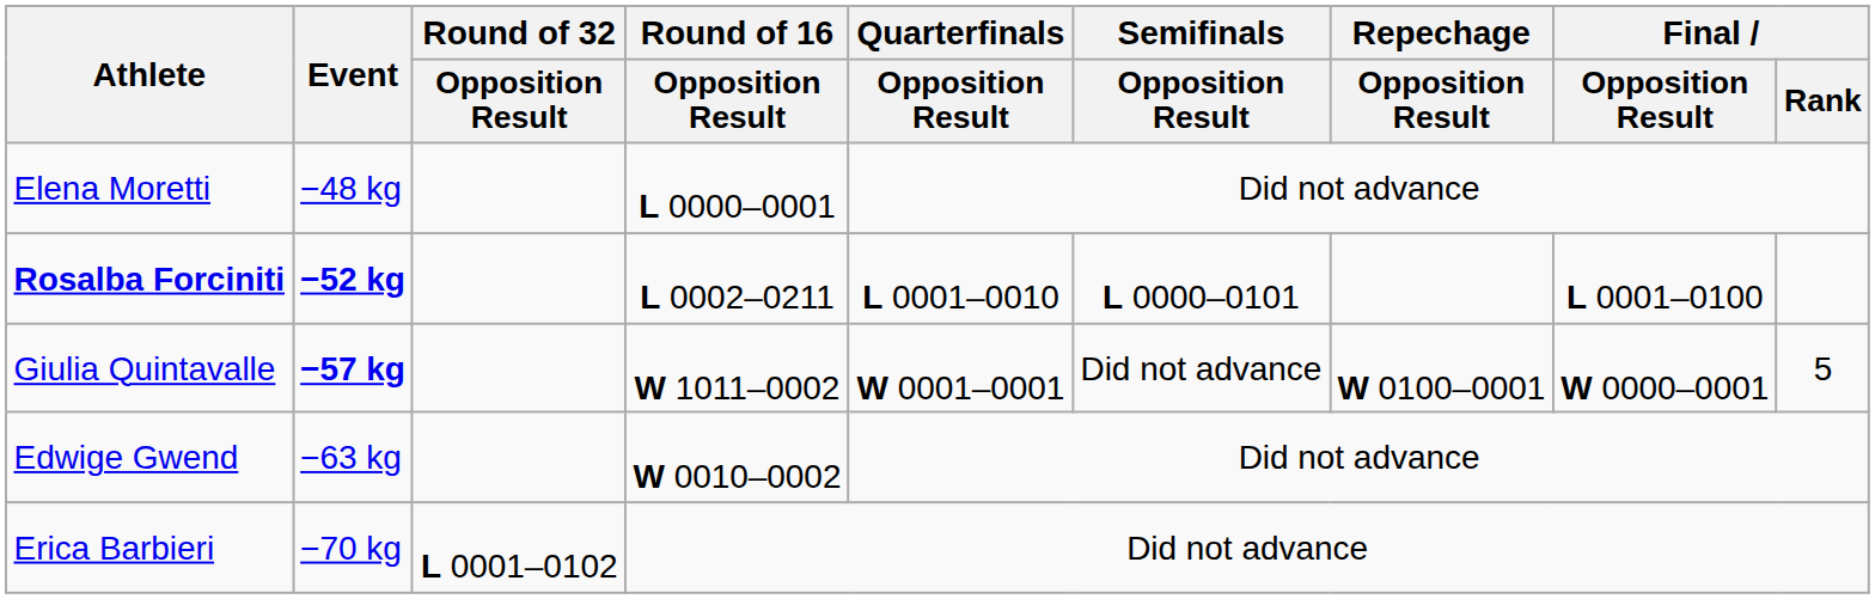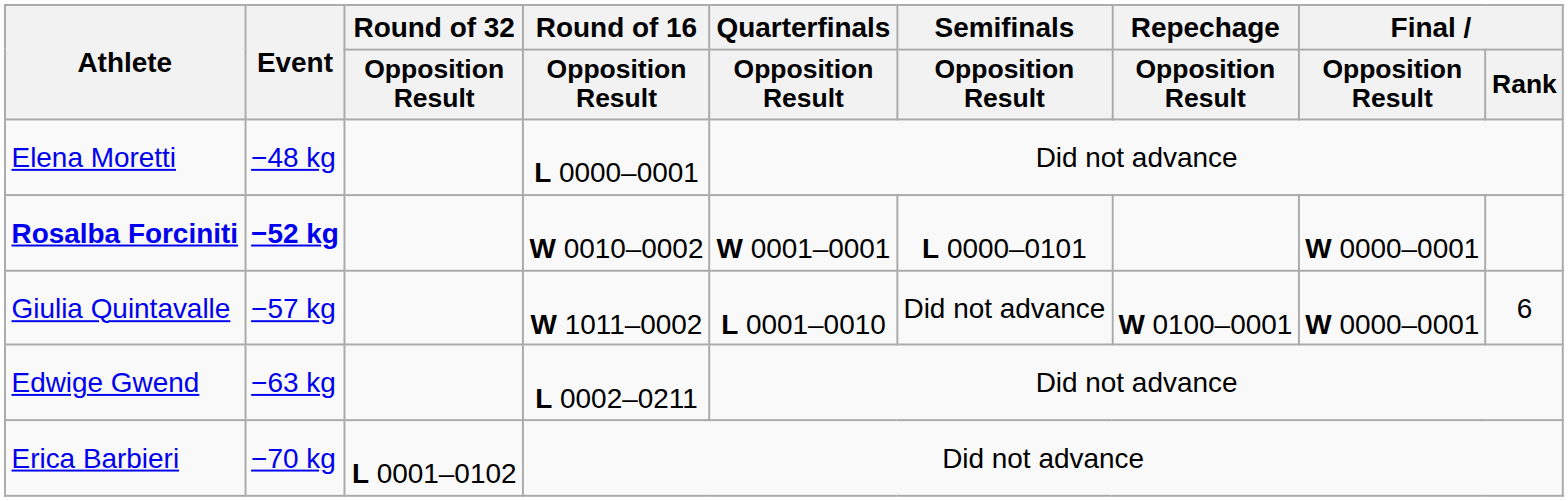Rosalba Forciniti | Round of 16 / Opposition Result: L 0002–0211 -> W 0010–0002
Rosalba Forciniti | Quarterfinals / Opposition Result: L 0001–0010 -> W 0001–0001
Rosalba Forciniti | Final / Opposition Result: L 0001–0100 -> W 0000–0001
Giulia Quintavalle | Event: bold -> normal
Giulia Quintavalle | Quarterfinals / Opposition Result: W 0001–0001 -> L 0001–0010
Giulia Quintavalle | Final / Rank: 5 -> 6
Edwige Gwend | Round of 16 / Opposition Result: W 0010–0002 -> L 0002–0211
